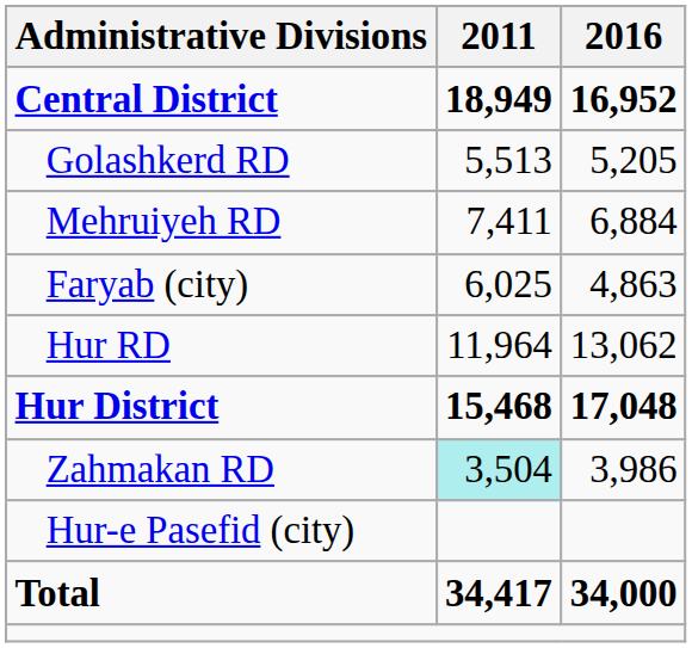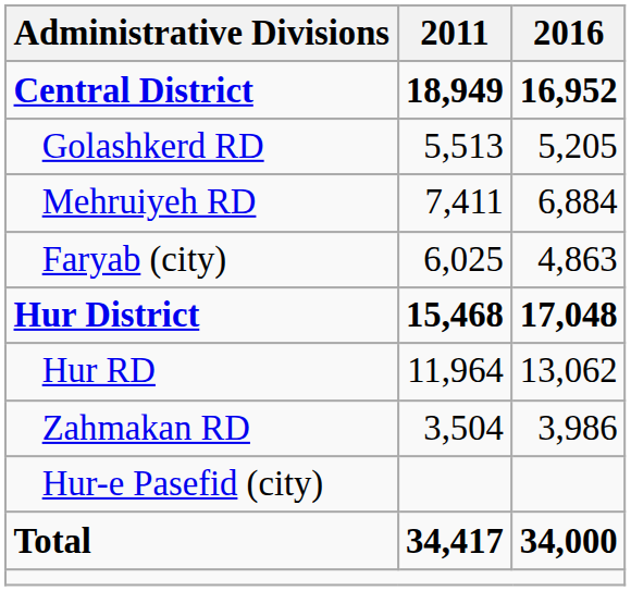rows swapped: Hur District <-> Hur RD
Zahmakan RD | 2011: paleturquoise background -> no background
